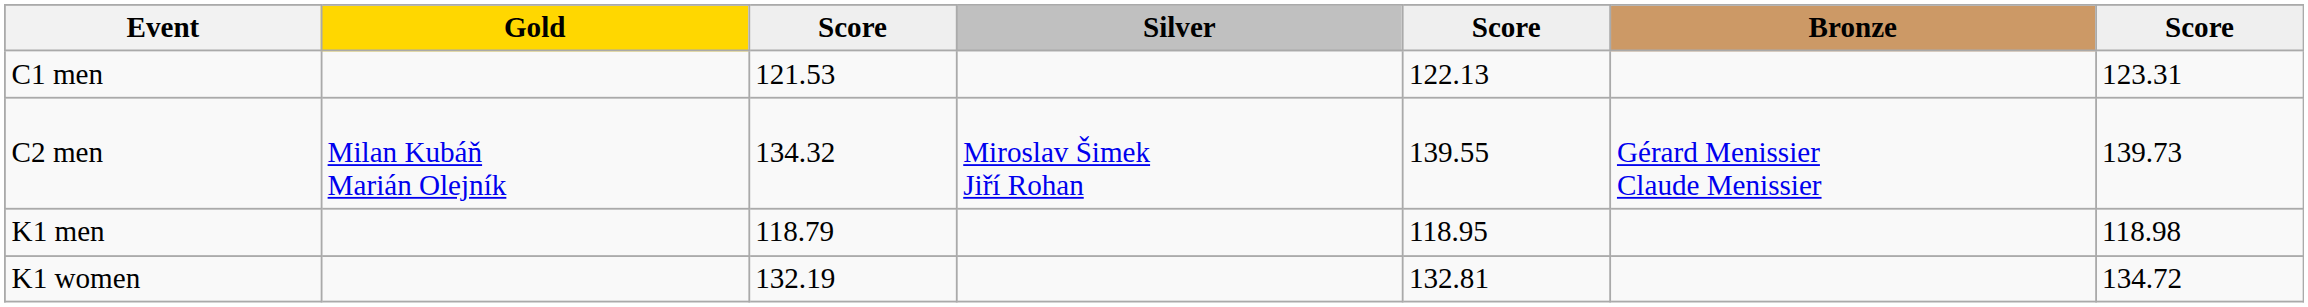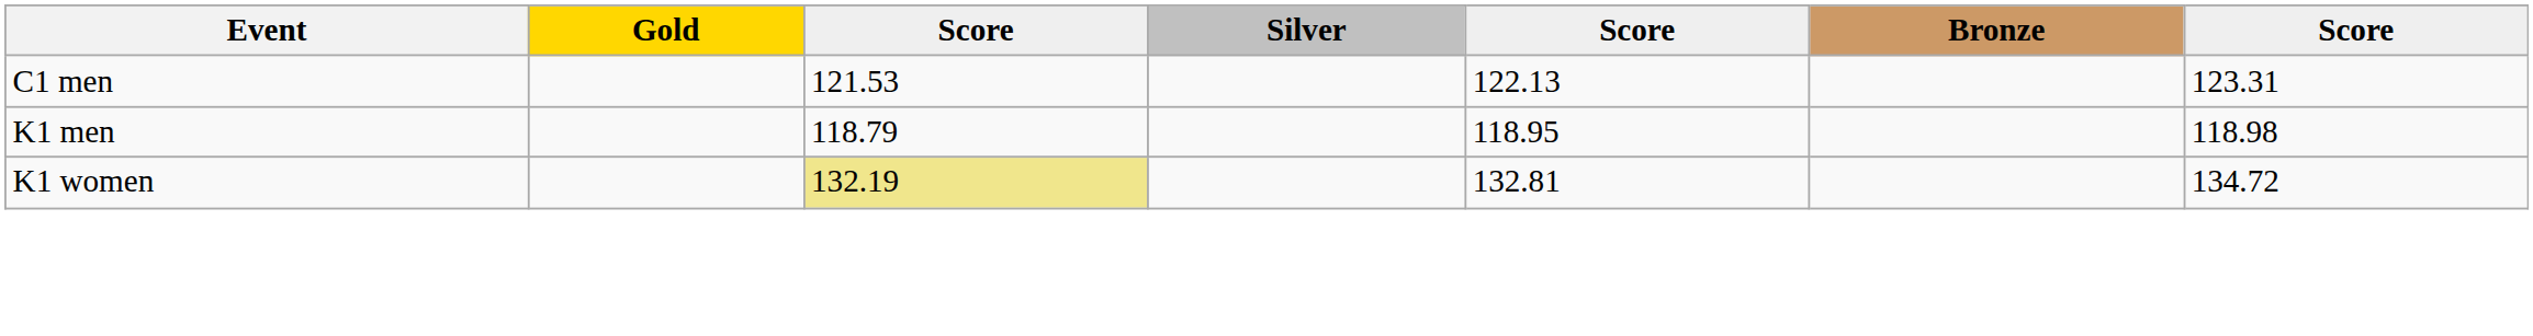- row: C2 men | Milan Kubáň Marián Olejník | 134.32 | Miroslav Šimek Jiří Rohan | 139.55 | Gérard Menissier Claude Menissier | 139.73
K1 women | column 3: no background -> khaki background
